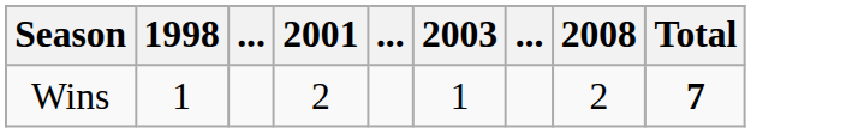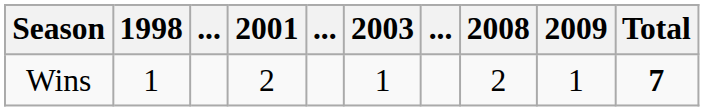+ column: 2009 | 1
